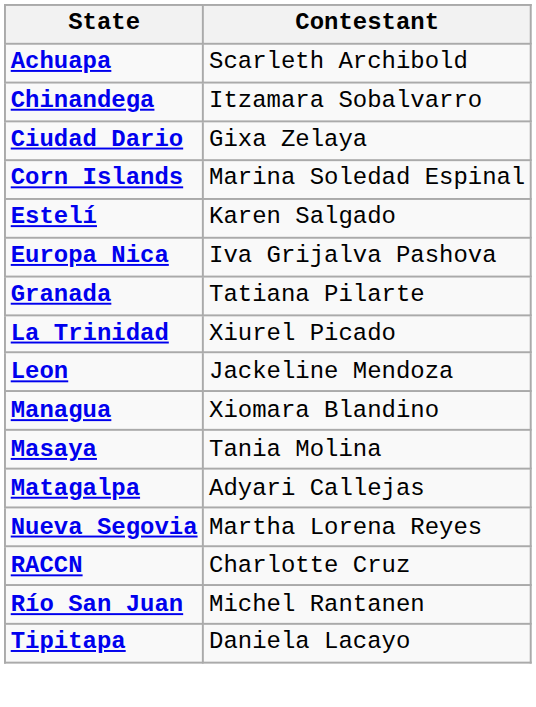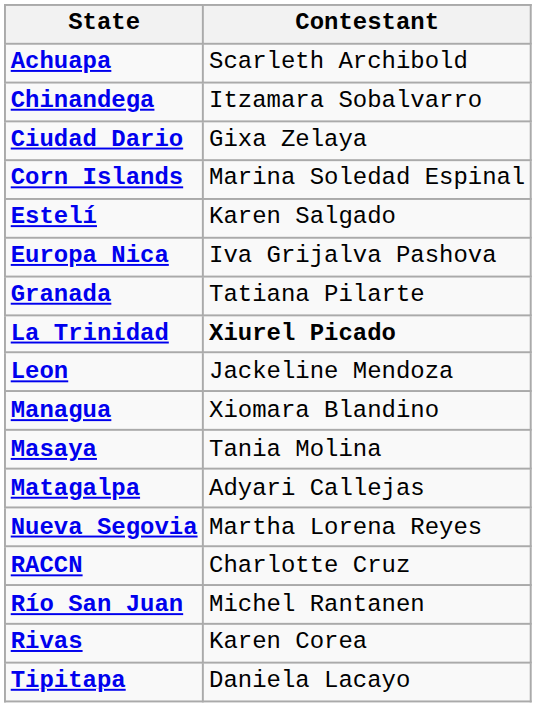La Trinidad | Contestant: normal -> bold
+ row: Rivas | Karen Corea
